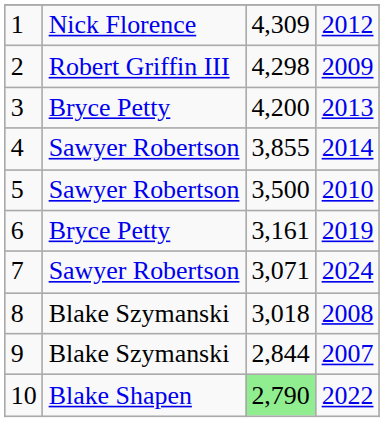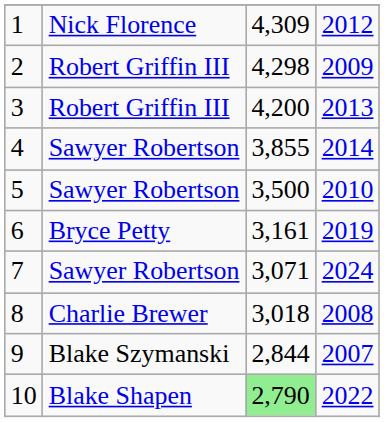3 | column 2: Bryce Petty -> Robert Griffin III
8 | column 2: Blake Szymanski -> Charlie Brewer
